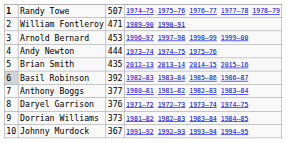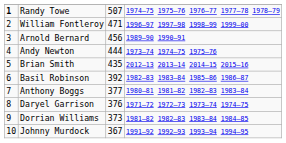William Fontleroy | column 4: 1989–90 1990–91 -> 1996–97 1997–98 1998–99 1999–00
Arnold Bernard | column 3: 453 -> 456
Arnold Bernard | column 4: 1996–97 1997–98 1998–99 1999–00 -> 1989–90 1990–91
Basil Robinson | column 1: lightgrey background -> no background
